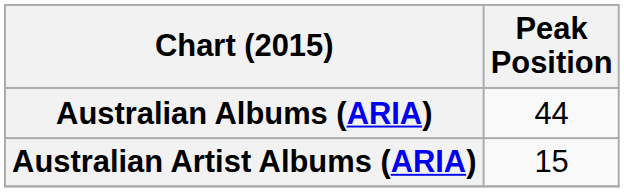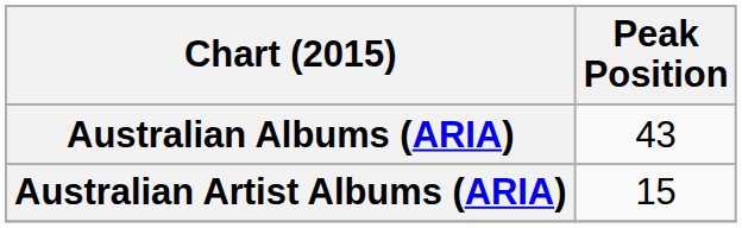Australian Albums (ARIA) | Peak Position: 44 -> 43
